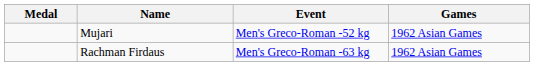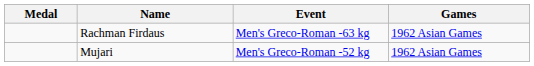rows swapped: Mujari <-> Rachman Firdaus
